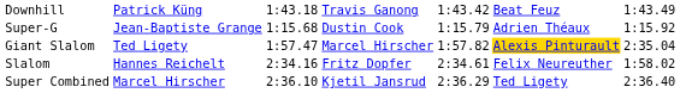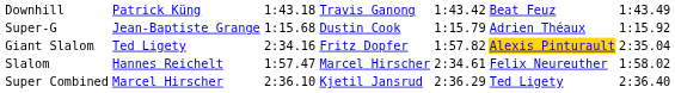Giant Slalom | column 3: 1:57.47 -> 2:34.16
Giant Slalom | column 4: Marcel Hirscher -> Fritz Dopfer
Slalom | column 3: 2:34.16 -> 1:57.47
Slalom | column 4: Fritz Dopfer -> Marcel Hirscher
